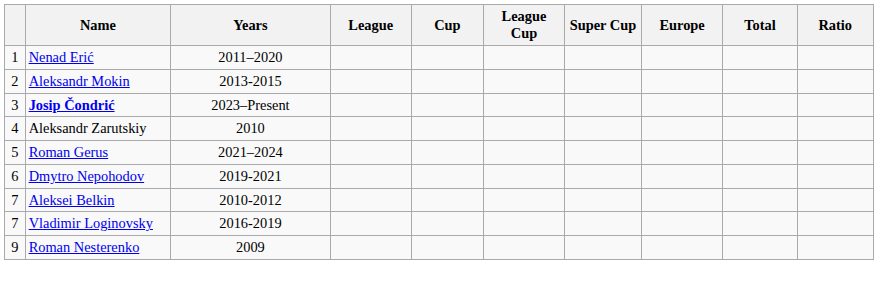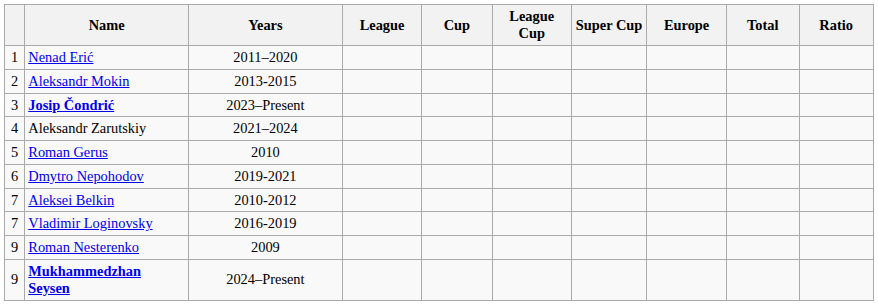Aleksandr Zarutskiy | Years: 2010 -> 2021–2024
Roman Gerus | Years: 2021–2024 -> 2010
+ row: 9 | Mukhammedzhan Seysen | 2024–Present
